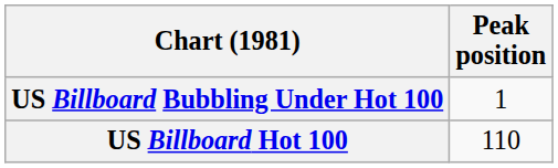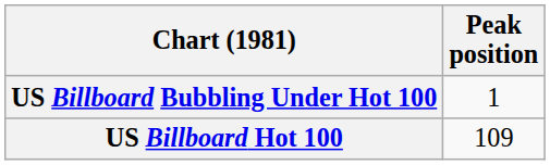US Billboard Hot 100 | Peak position: 110 -> 109
